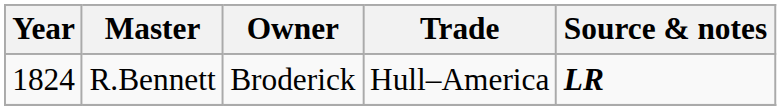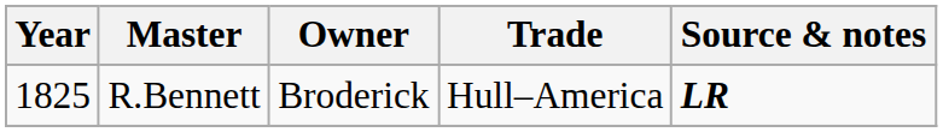R.Bennett | Year: 1824 -> 1825
